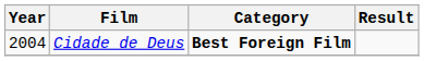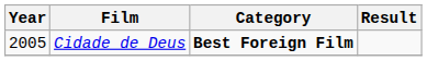Cidade de Deus | Year: 2004 -> 2005
